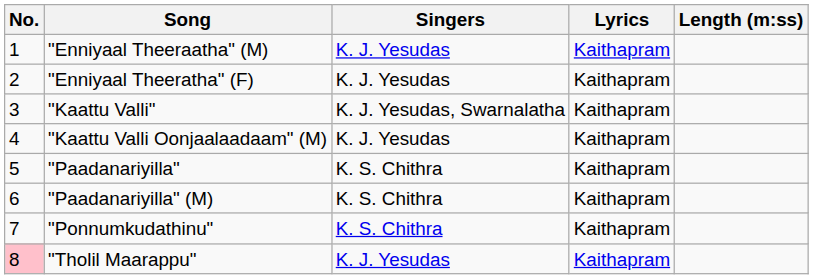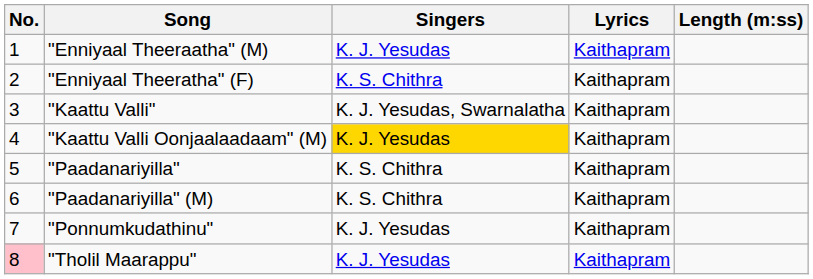"Enniyaal Theeratha" (F) | Singers: K. J. Yesudas -> K. S. Chithra
"Kaattu Valli Oonjaalaadaam" (M) | Singers: no background -> gold background
"Ponnumkudathinu" | Singers: K. S. Chithra -> K. J. Yesudas
